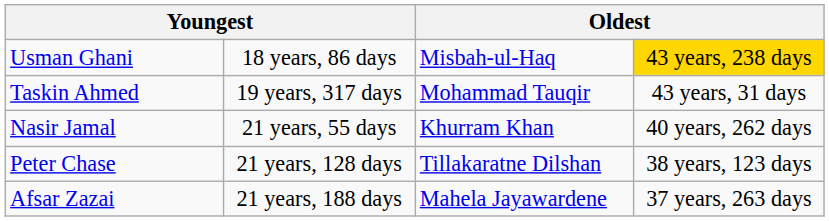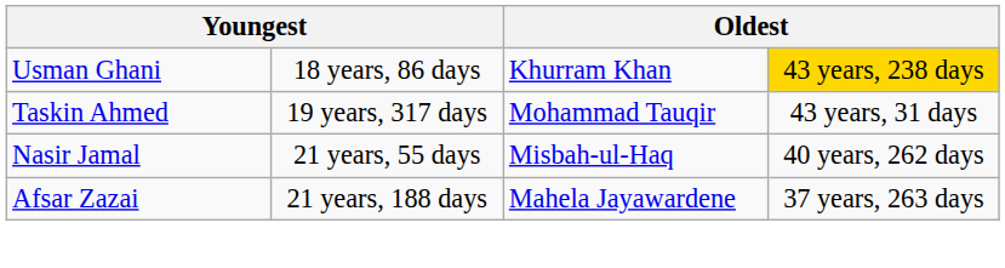Usman Ghani | column 3: Misbah-ul-Haq -> Khurram Khan
Nasir Jamal | column 3: Khurram Khan -> Misbah-ul-Haq
- row: Peter Chase | 21 years, 128 days | Tillakaratne Dilshan | 38 years, 123 days
